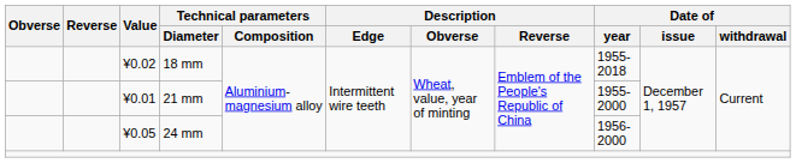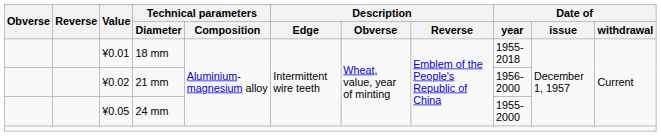18 mm | Value: ¥0.02 -> ¥0.01
21 mm | Value: ¥0.01 -> ¥0.02
21 mm | Date of / year: 1955-2000 -> 1956-2000
24 mm | Date of / year: 1956-2000 -> 1955-2000
